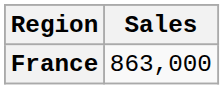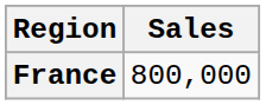France | Sales: 863,000 -> 800,000
